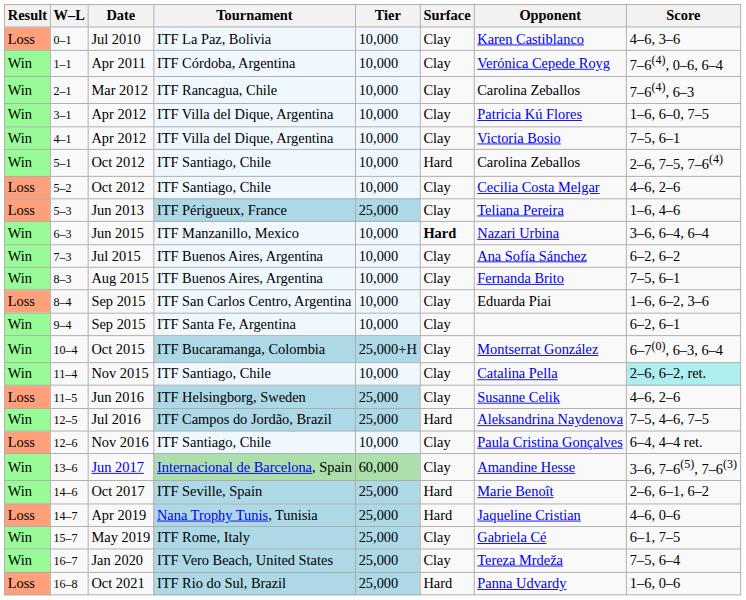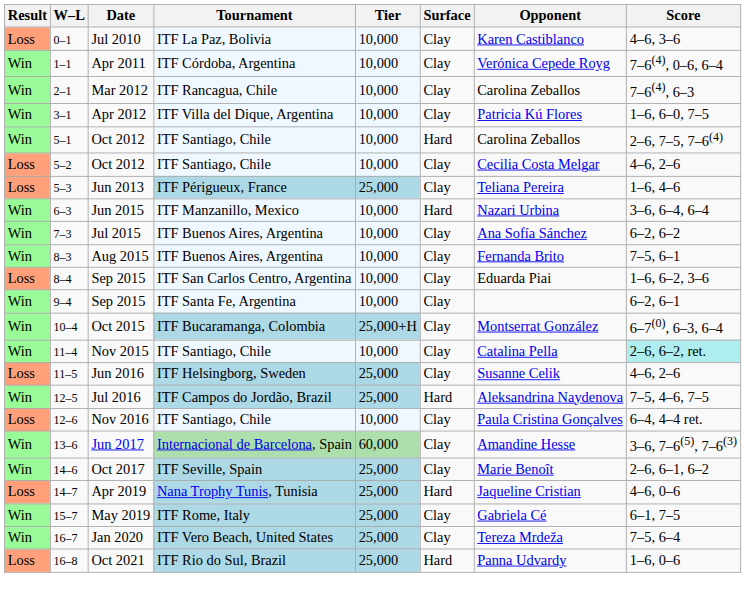- row: Win | 4–1 | Apr 2012 | ITF Villa del Dique, Argentina | 10,000 | Clay | Victoria Bosio | 7–5, 6–1
6–3 | Surface: bold -> normal
14–6 | Surface: Hard -> Clay
